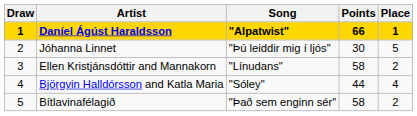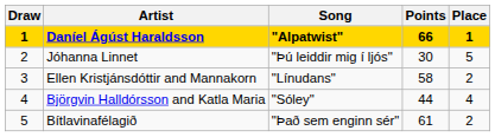Bítlavinafélagið | Points: 58 -> 61
